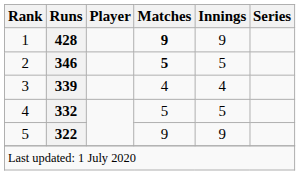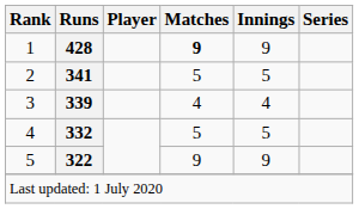2 | Runs: 346 -> 341
2 | Matches: bold -> normal
